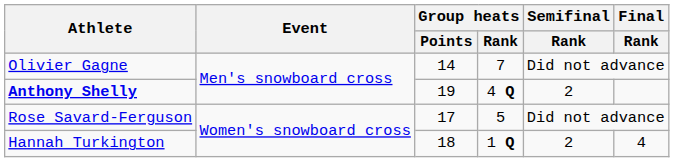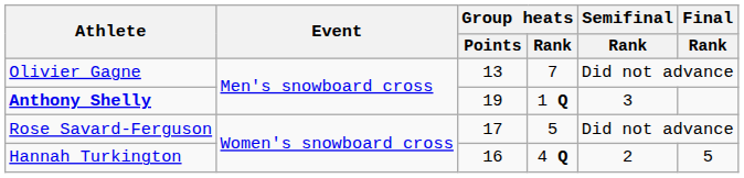Olivier Gagne | Group heats / Points: 14 -> 13
Anthony Shelly | Group heats / Rank: 4 Q -> 1 Q
Anthony Shelly | Semifinal / Rank: 2 -> 3
Hannah Turkington | Group heats / Points: 18 -> 16
Hannah Turkington | Group heats / Rank: 1 Q -> 4 Q
Hannah Turkington | Final / Rank: 4 -> 5
